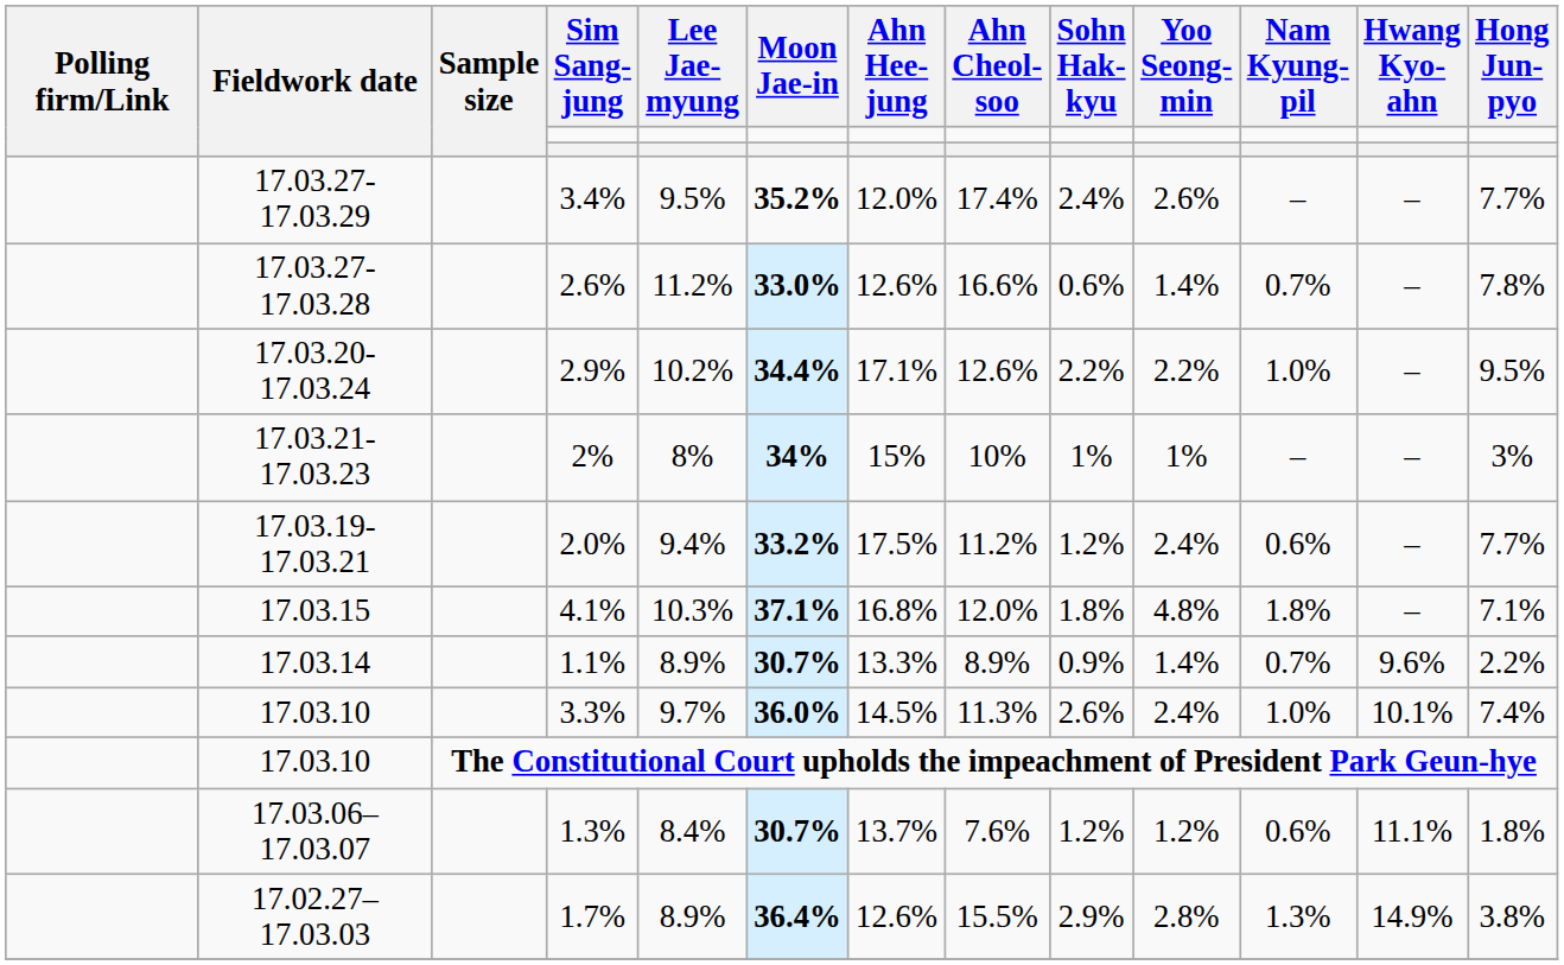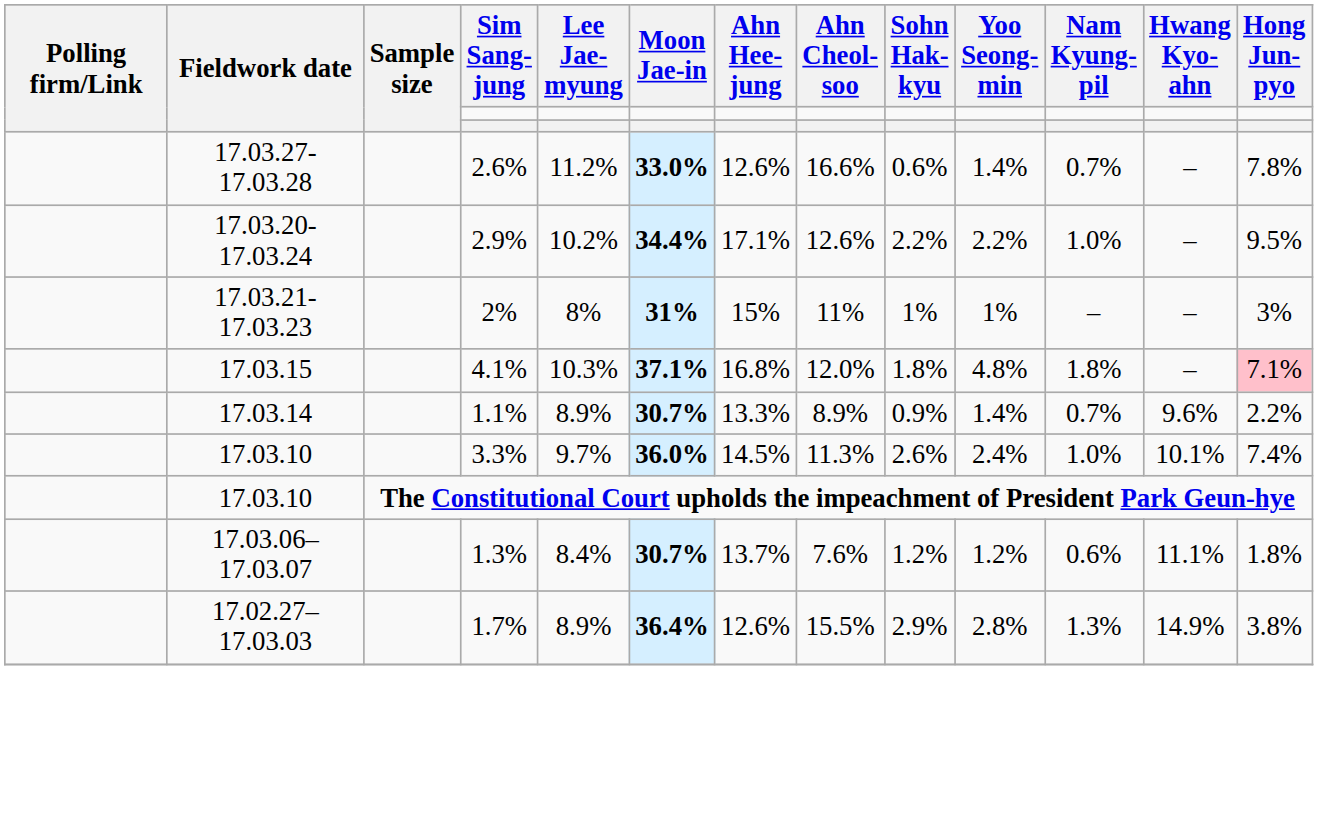- row: 17.03.27- 17.03.29 | 3.4% | 9.5% | 35.2% | 12.0% | 17.4% | 2.4% | 2.6% | – | – | 7.7%
2% | Moon Jae-in: 34% -> 31%
2% | Ahn Cheol-soo: 10% -> 11%
- row: 17.03.19- 17.03.21 | 2.0% | 9.4% | 33.2% | 17.5% | 11.2% | 1.2% | 2.4% | 0.6% | – | 7.7%
4.1% | Hong Jun-pyo: no background -> pink background
